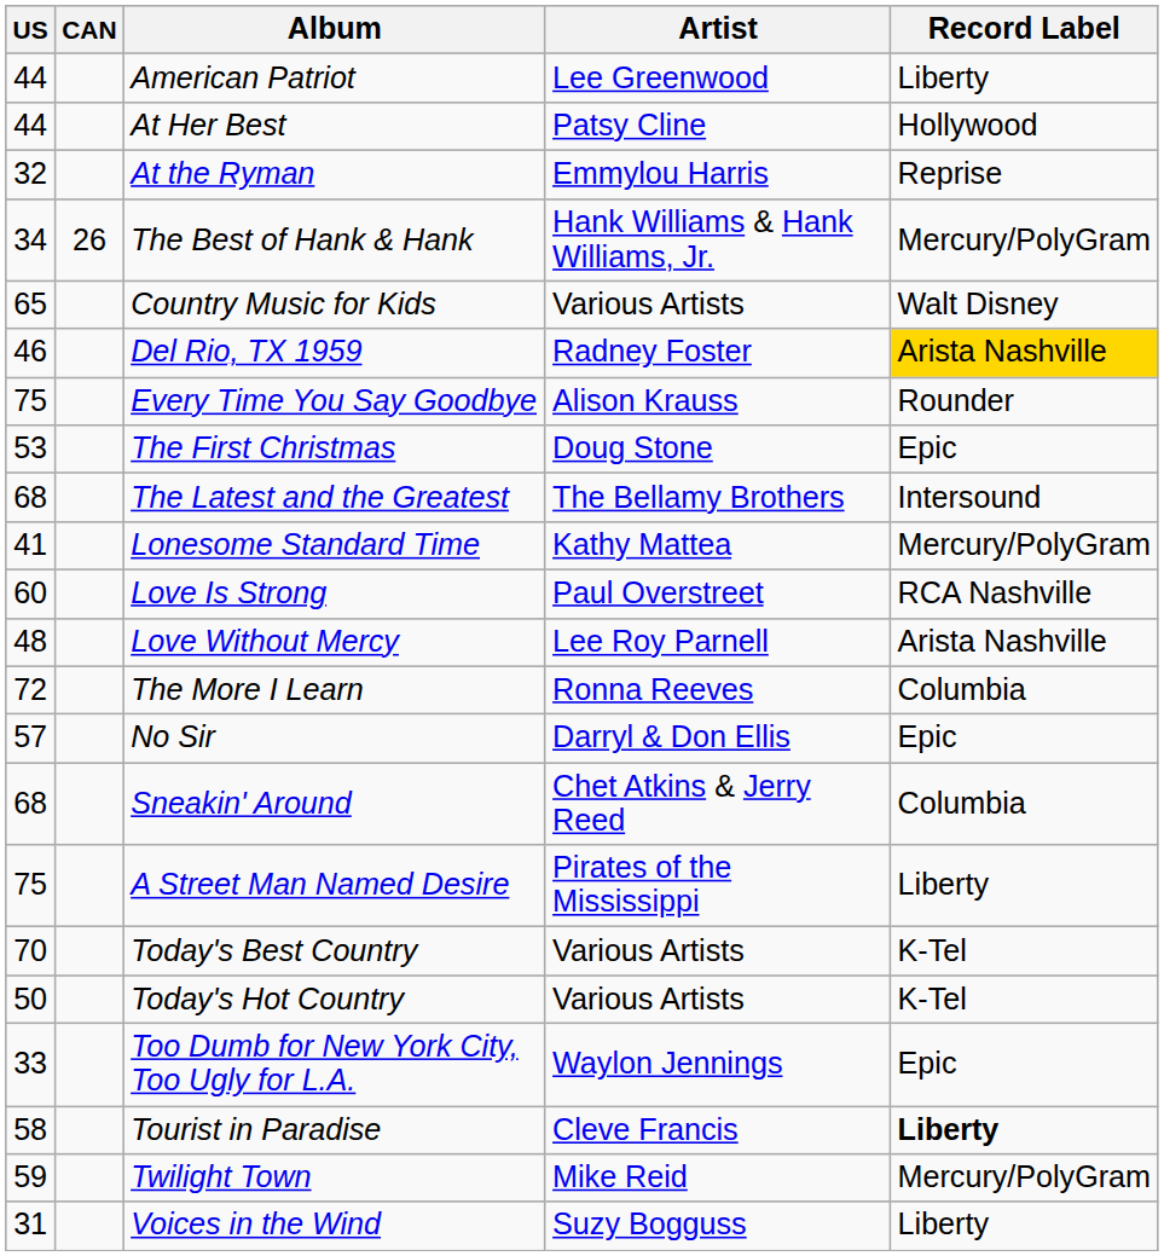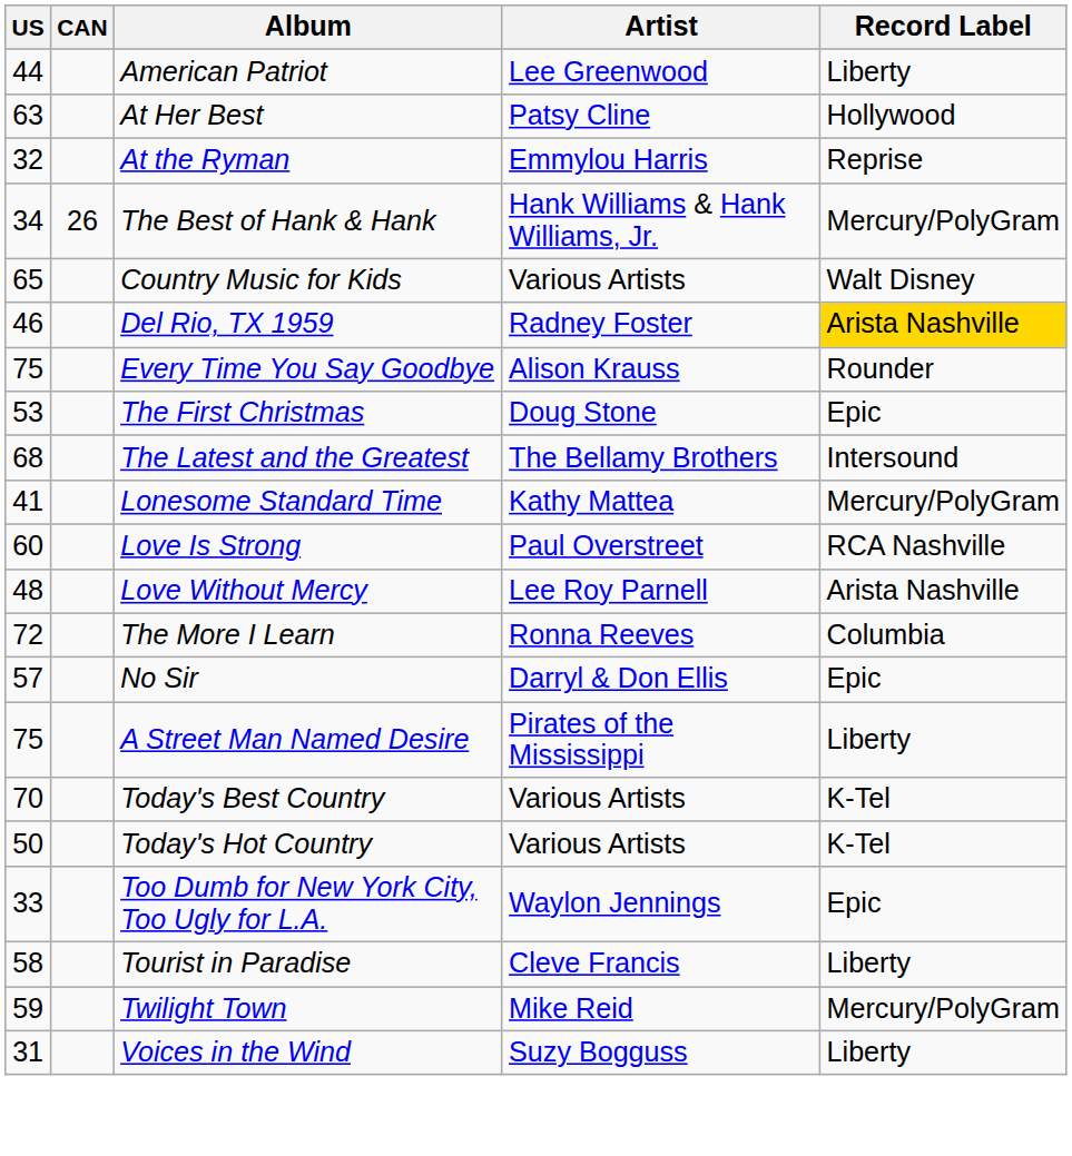At Her Best | US: 44 -> 63
- row: 68 | Sneakin' Around | Chet Atkins & Jerry Reed | Columbia
Tourist in Paradise | Record Label: bold -> normal
